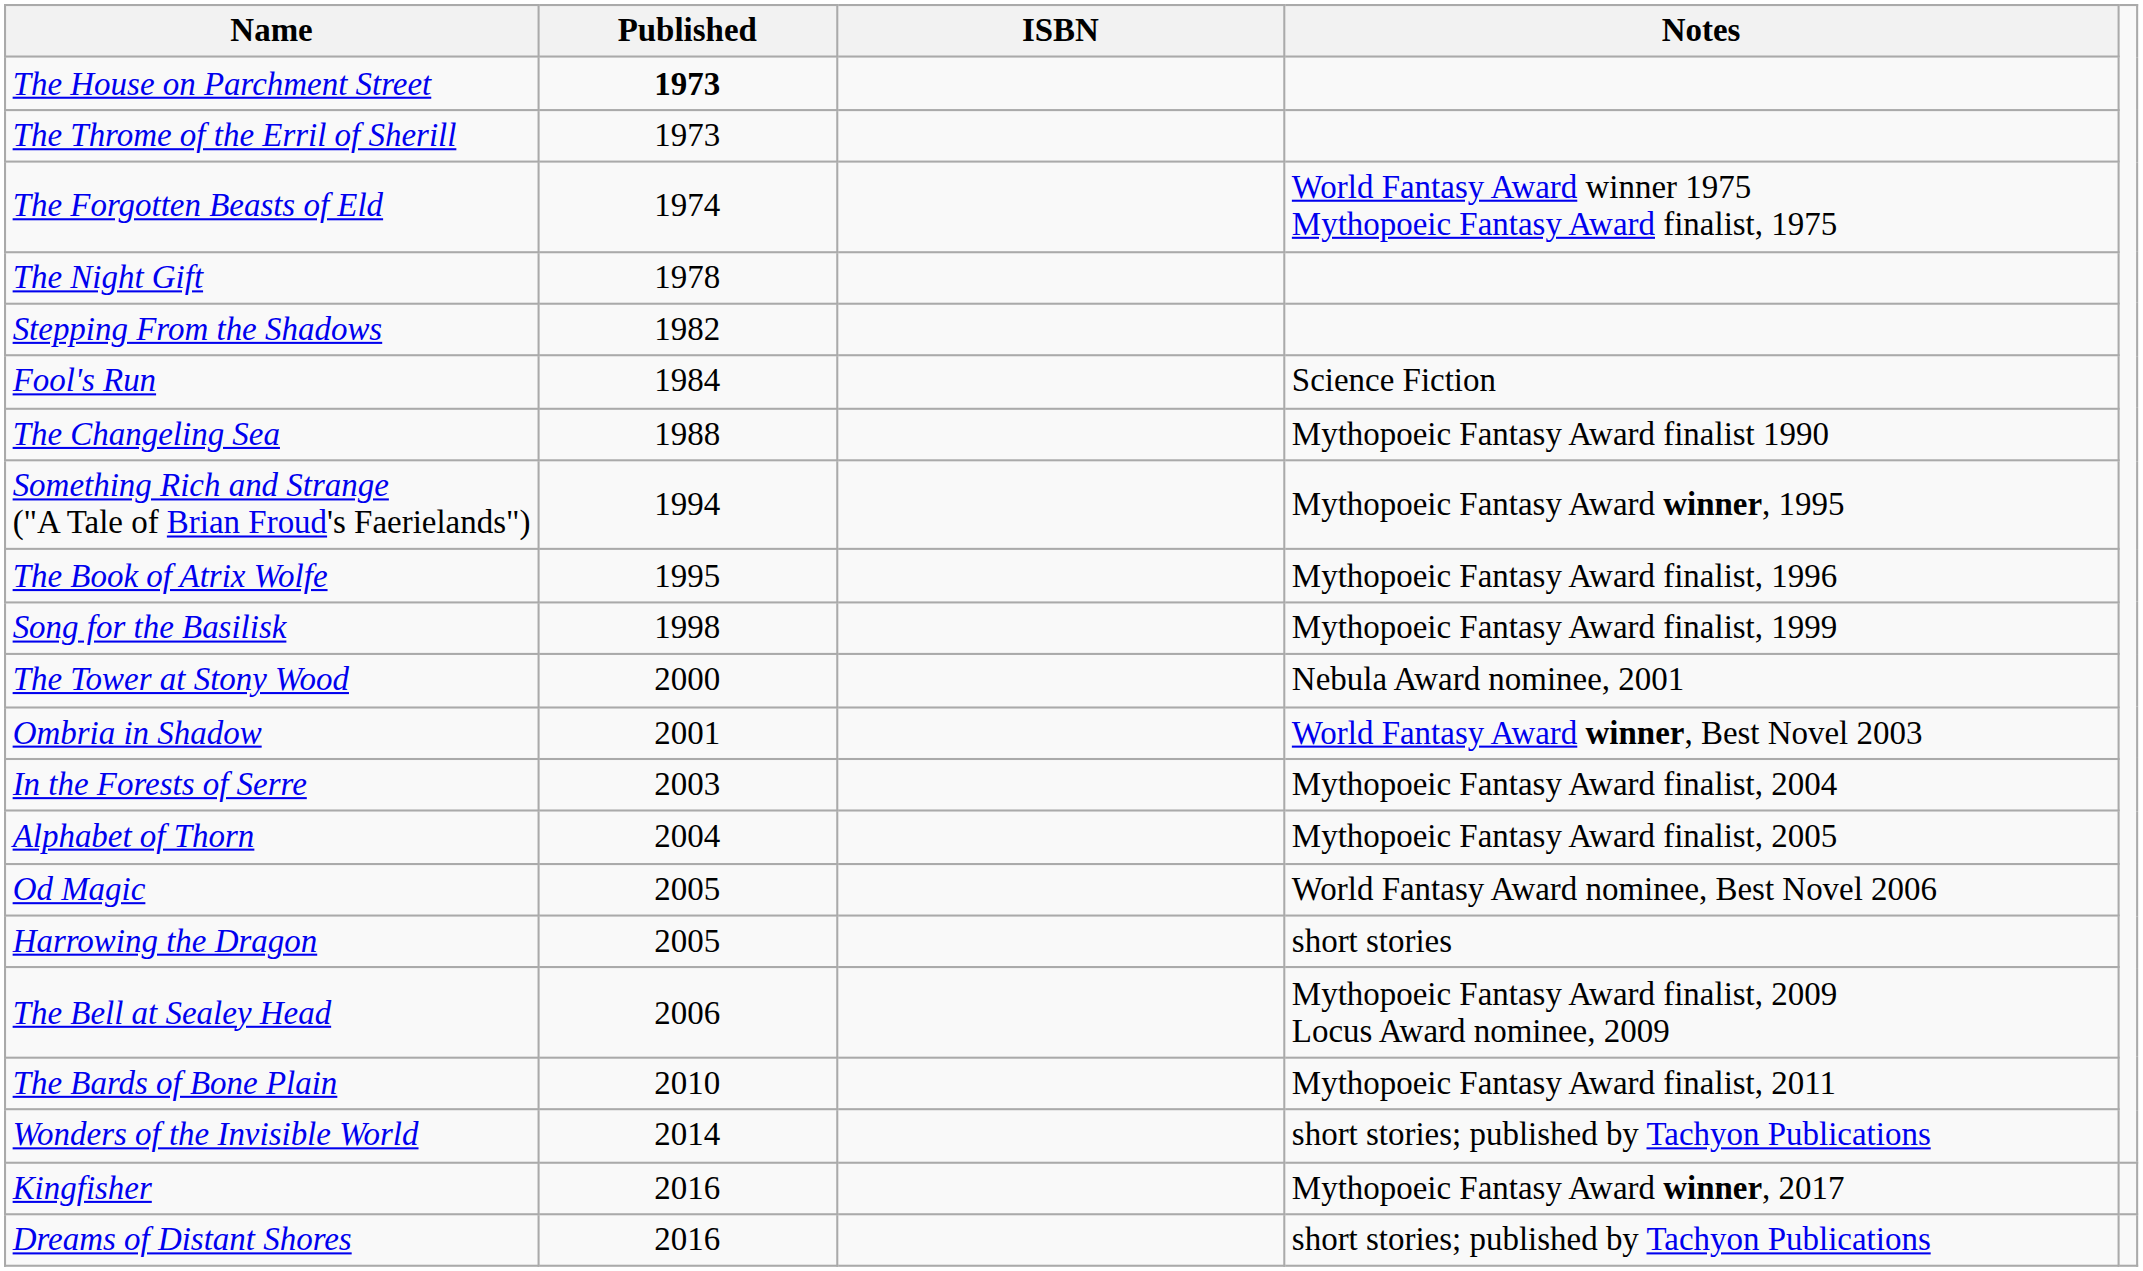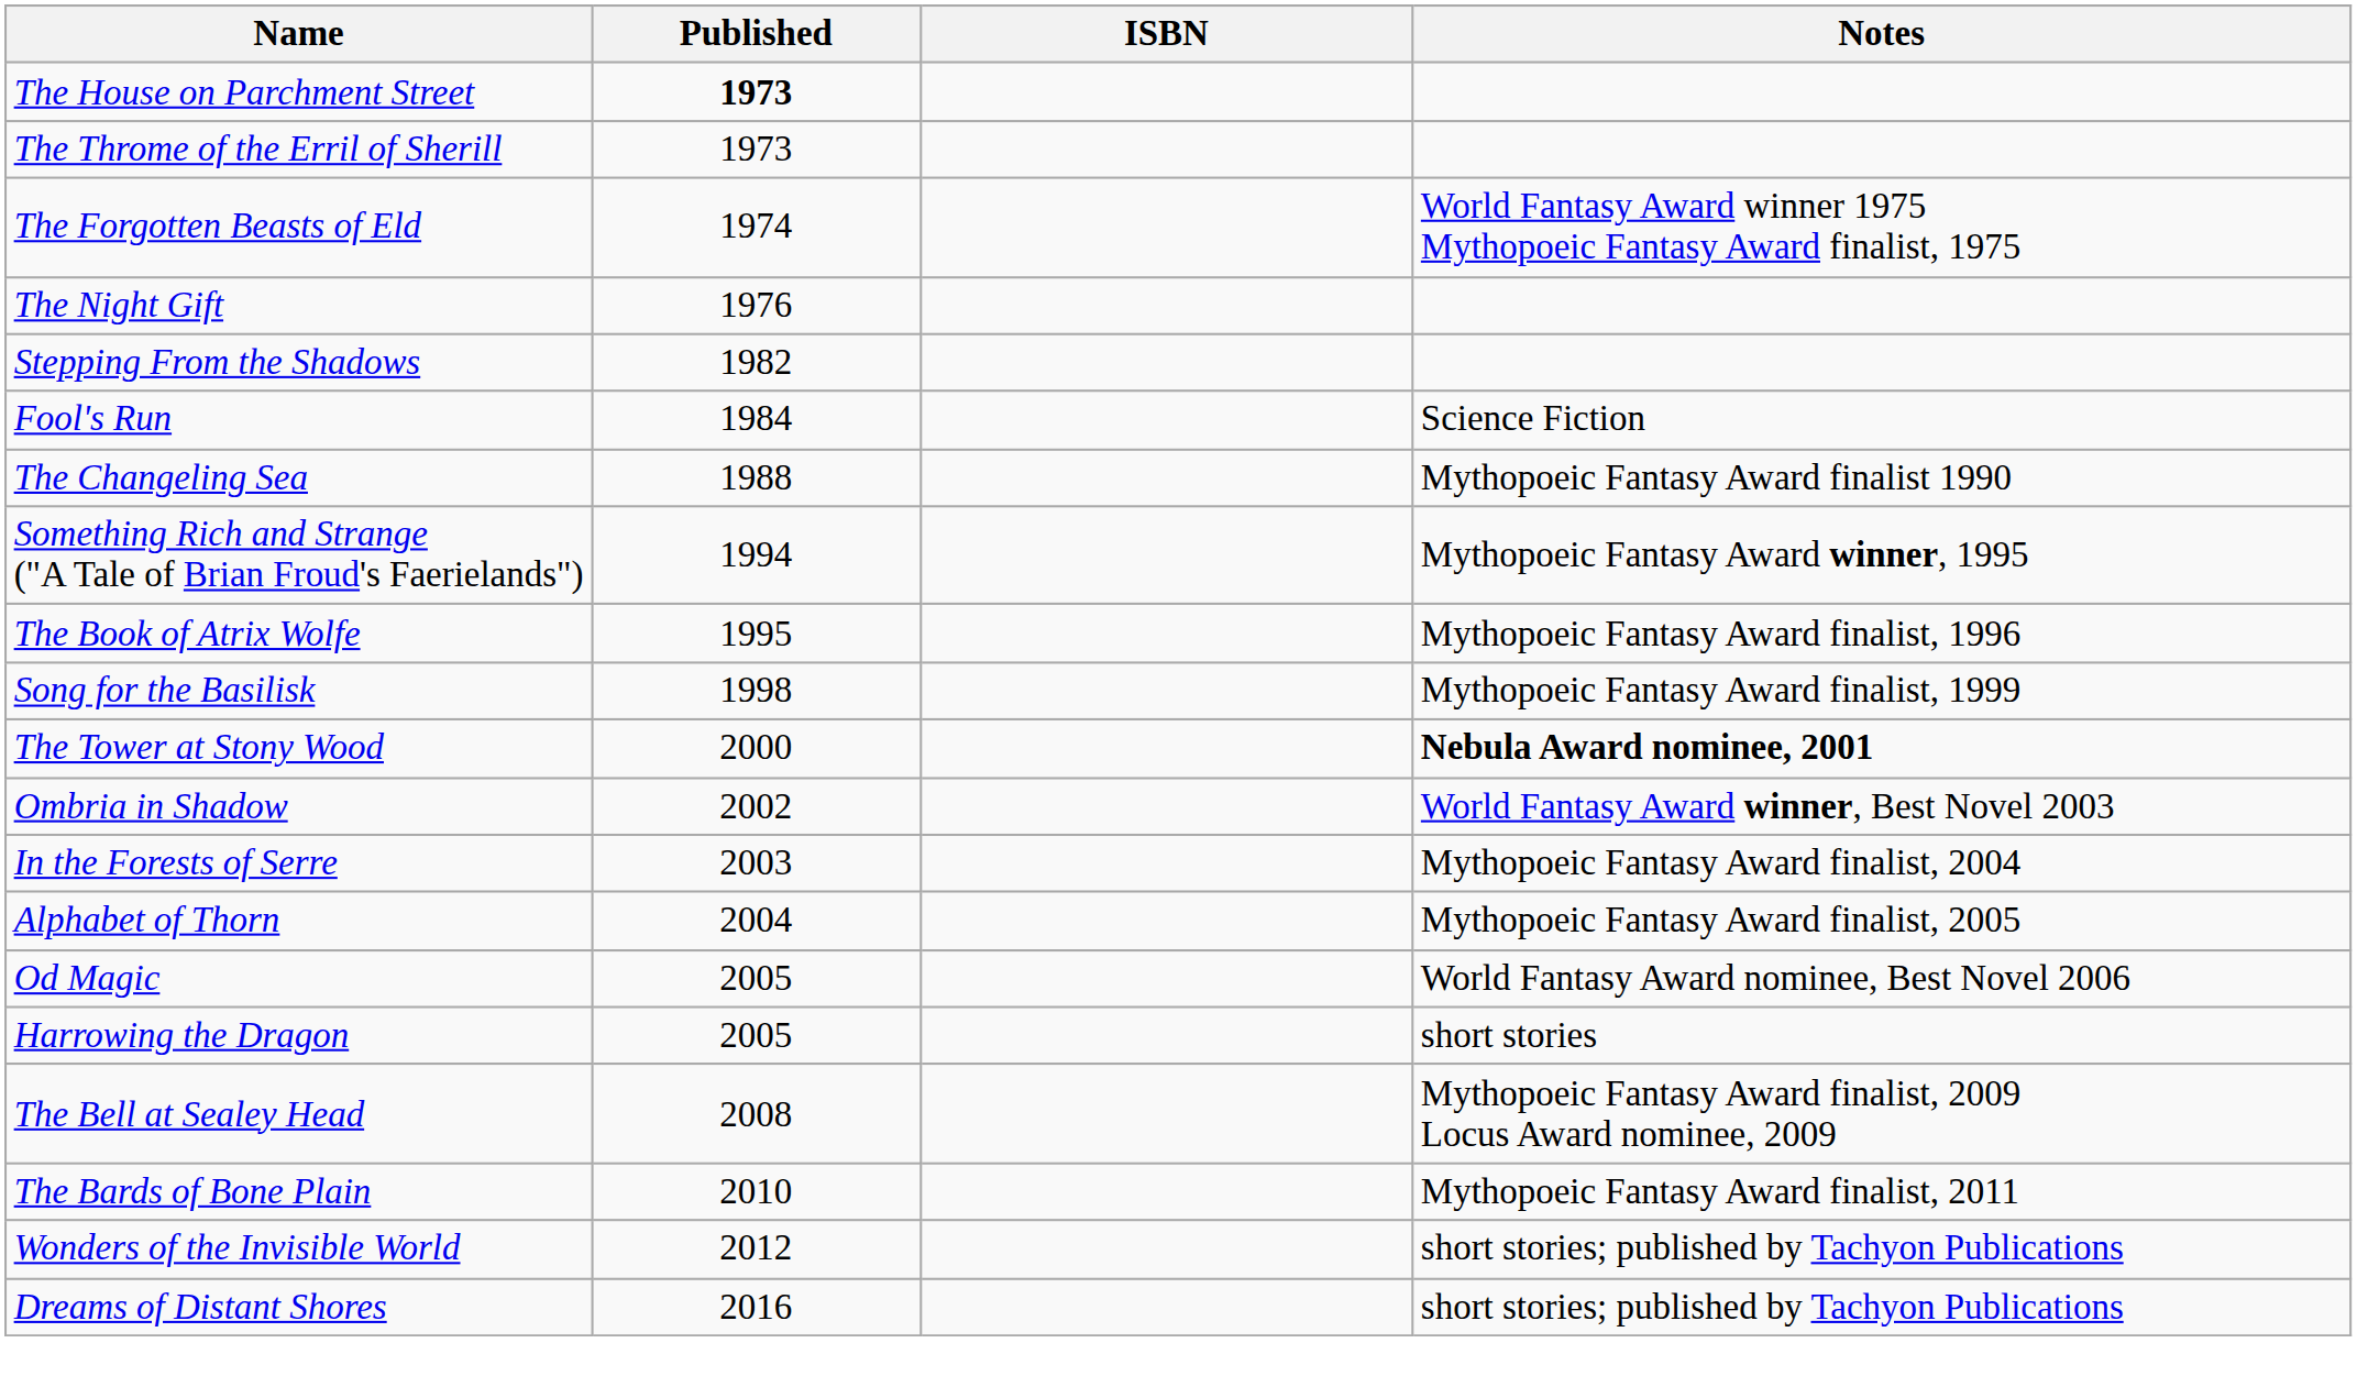The Night Gift | Published: 1978 -> 1976
The Tower at Stony Wood | Notes: normal -> bold
Ombria in Shadow | Published: 2001 -> 2002
The Bell at Sealey Head | Published: 2006 -> 2008
Wonders of the Invisible World | Published: 2014 -> 2012
- row: Kingfisher | 2016 | Mythopoeic Fantasy Award winner, 2017
